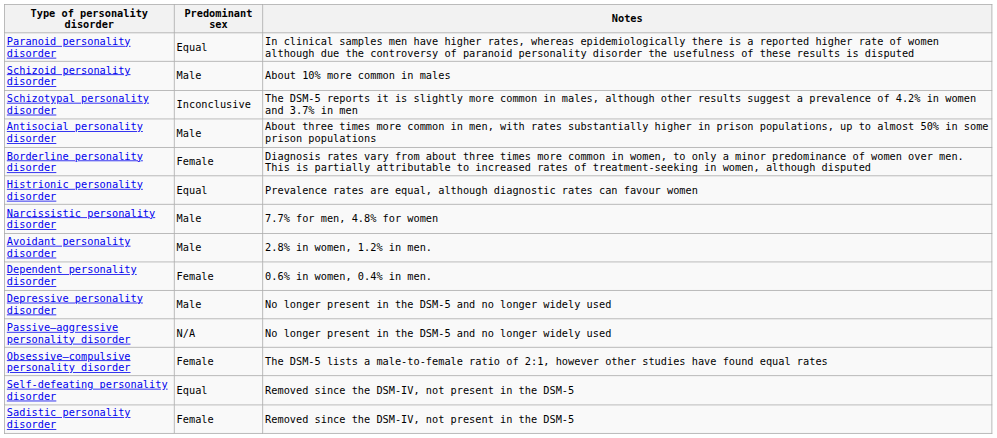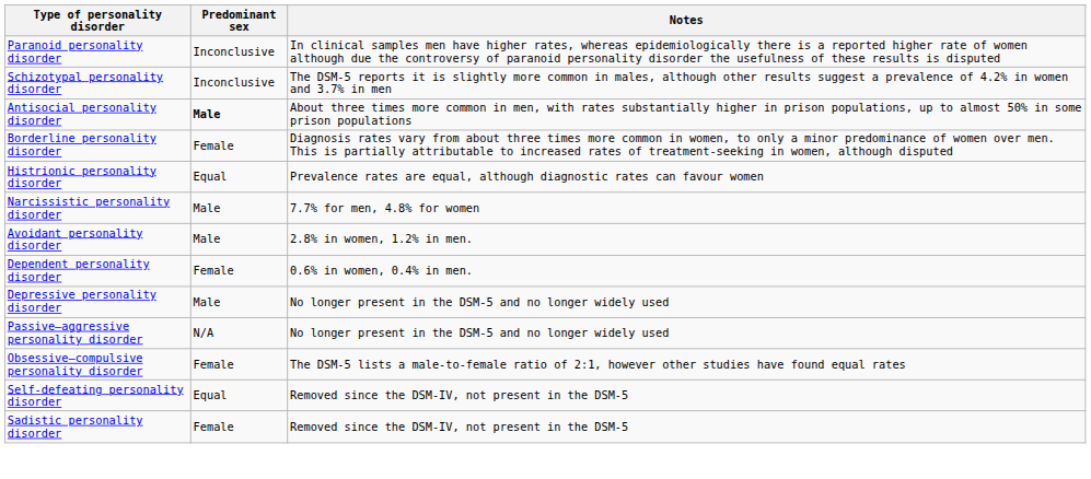Paranoid personality disorder | Predominant sex: Equal -> Inconclusive
- row: Schizoid personality disorder | Male | About 10% more common in males
Antisocial personality disorder | Predominant sex: normal -> bold
